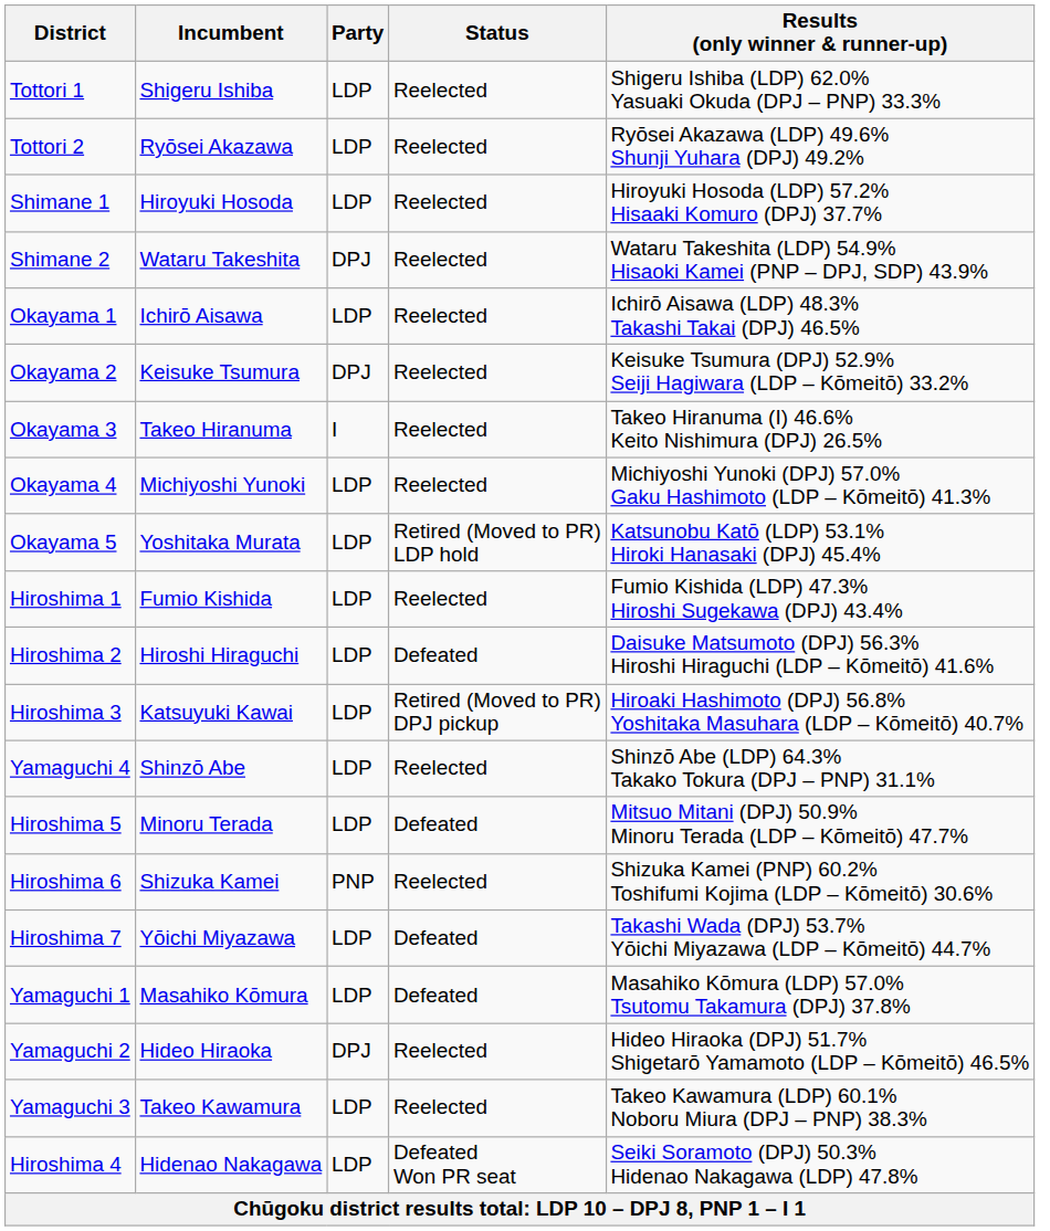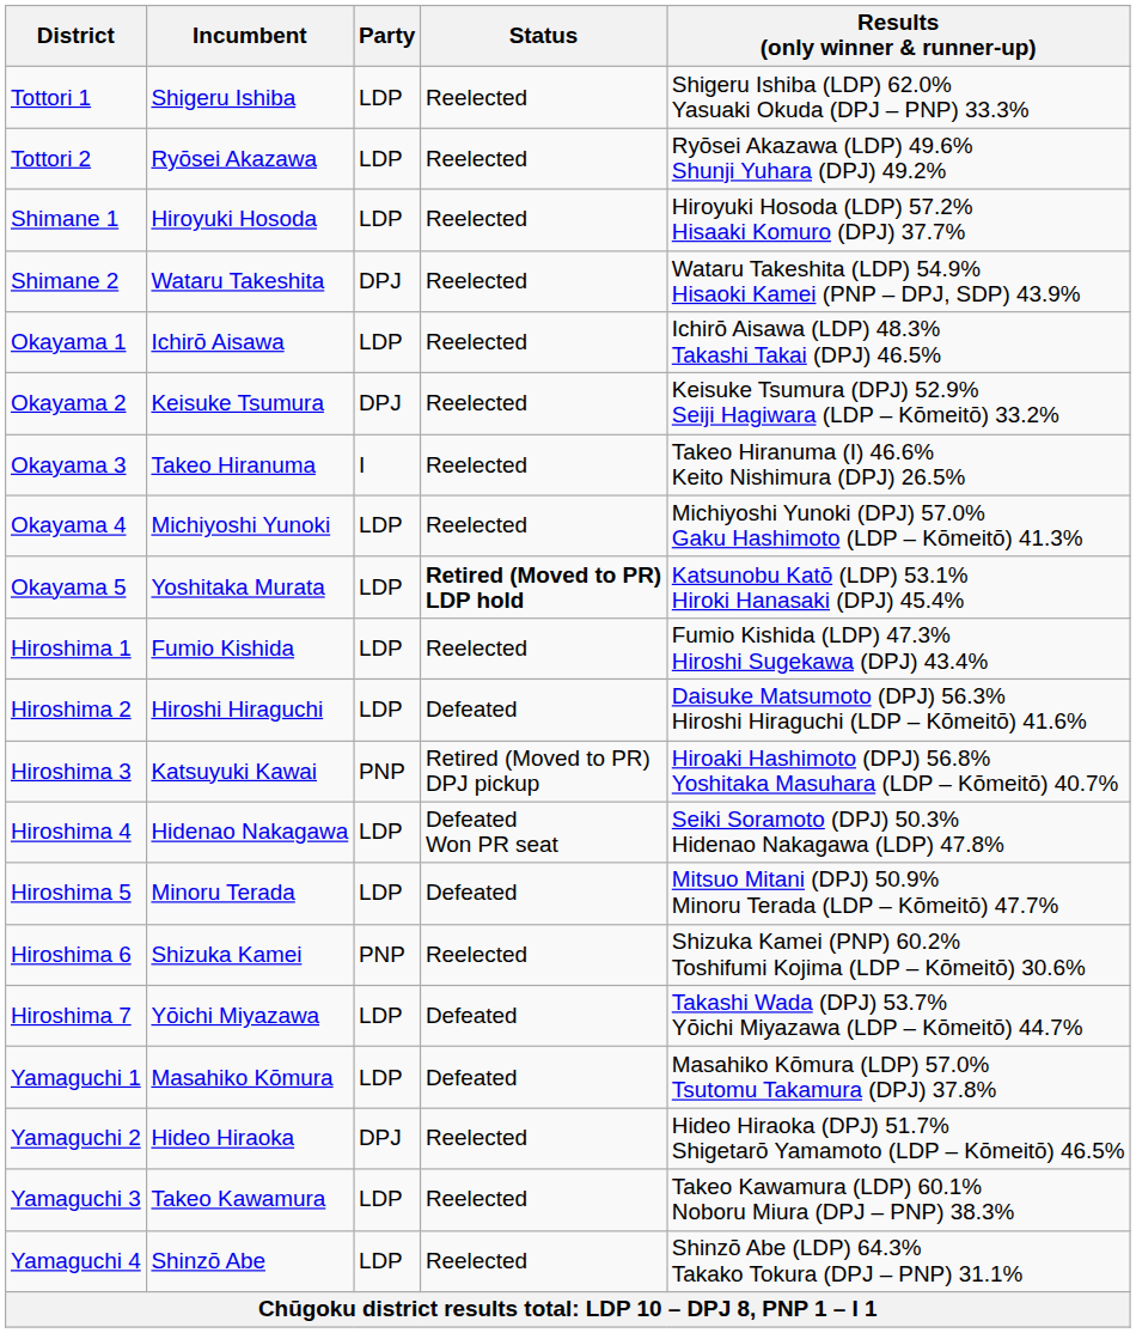Okayama 5 | Status: normal -> bold
Hiroshima 3 | Party: LDP -> PNP
rows swapped: Hiroshima 4 <-> Yamaguchi 4
